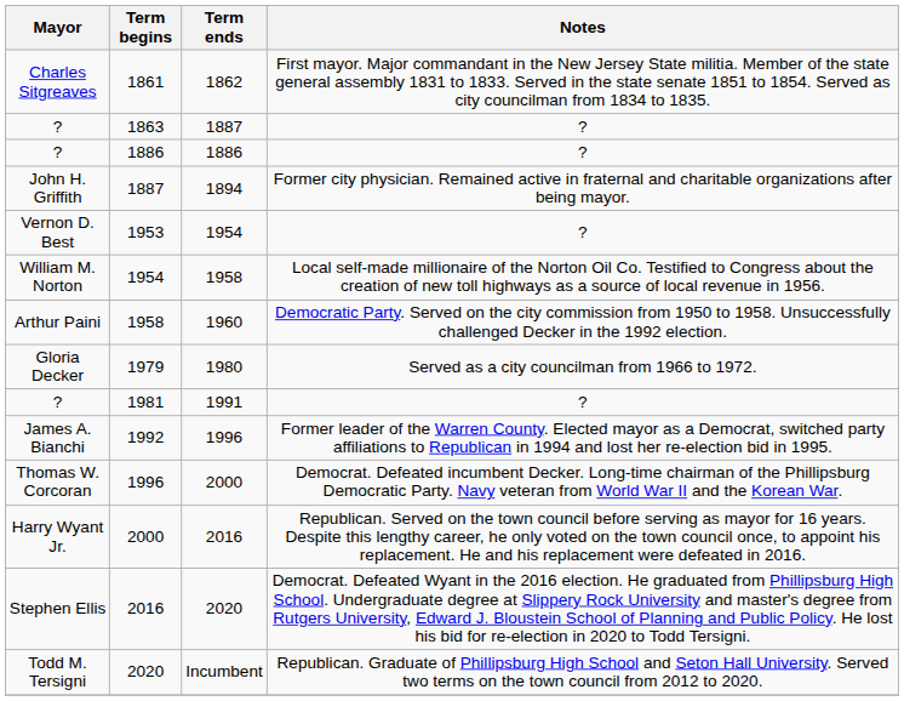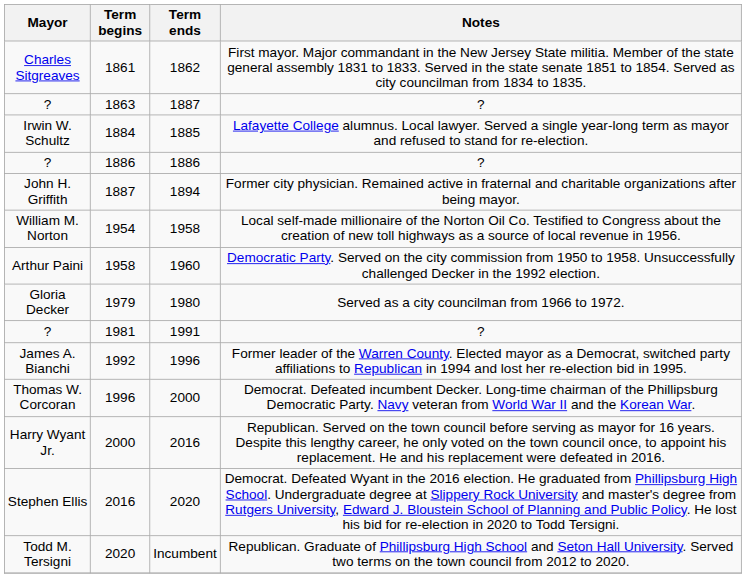+ row: Irwin W. Schultz | 1884 | 1885 | Lafayette College alumnus. Local lawyer. Served a single year-long term as mayor and refused to stand for re-election.
- row: Vernon D. Best | 1953 | 1954 | ?
